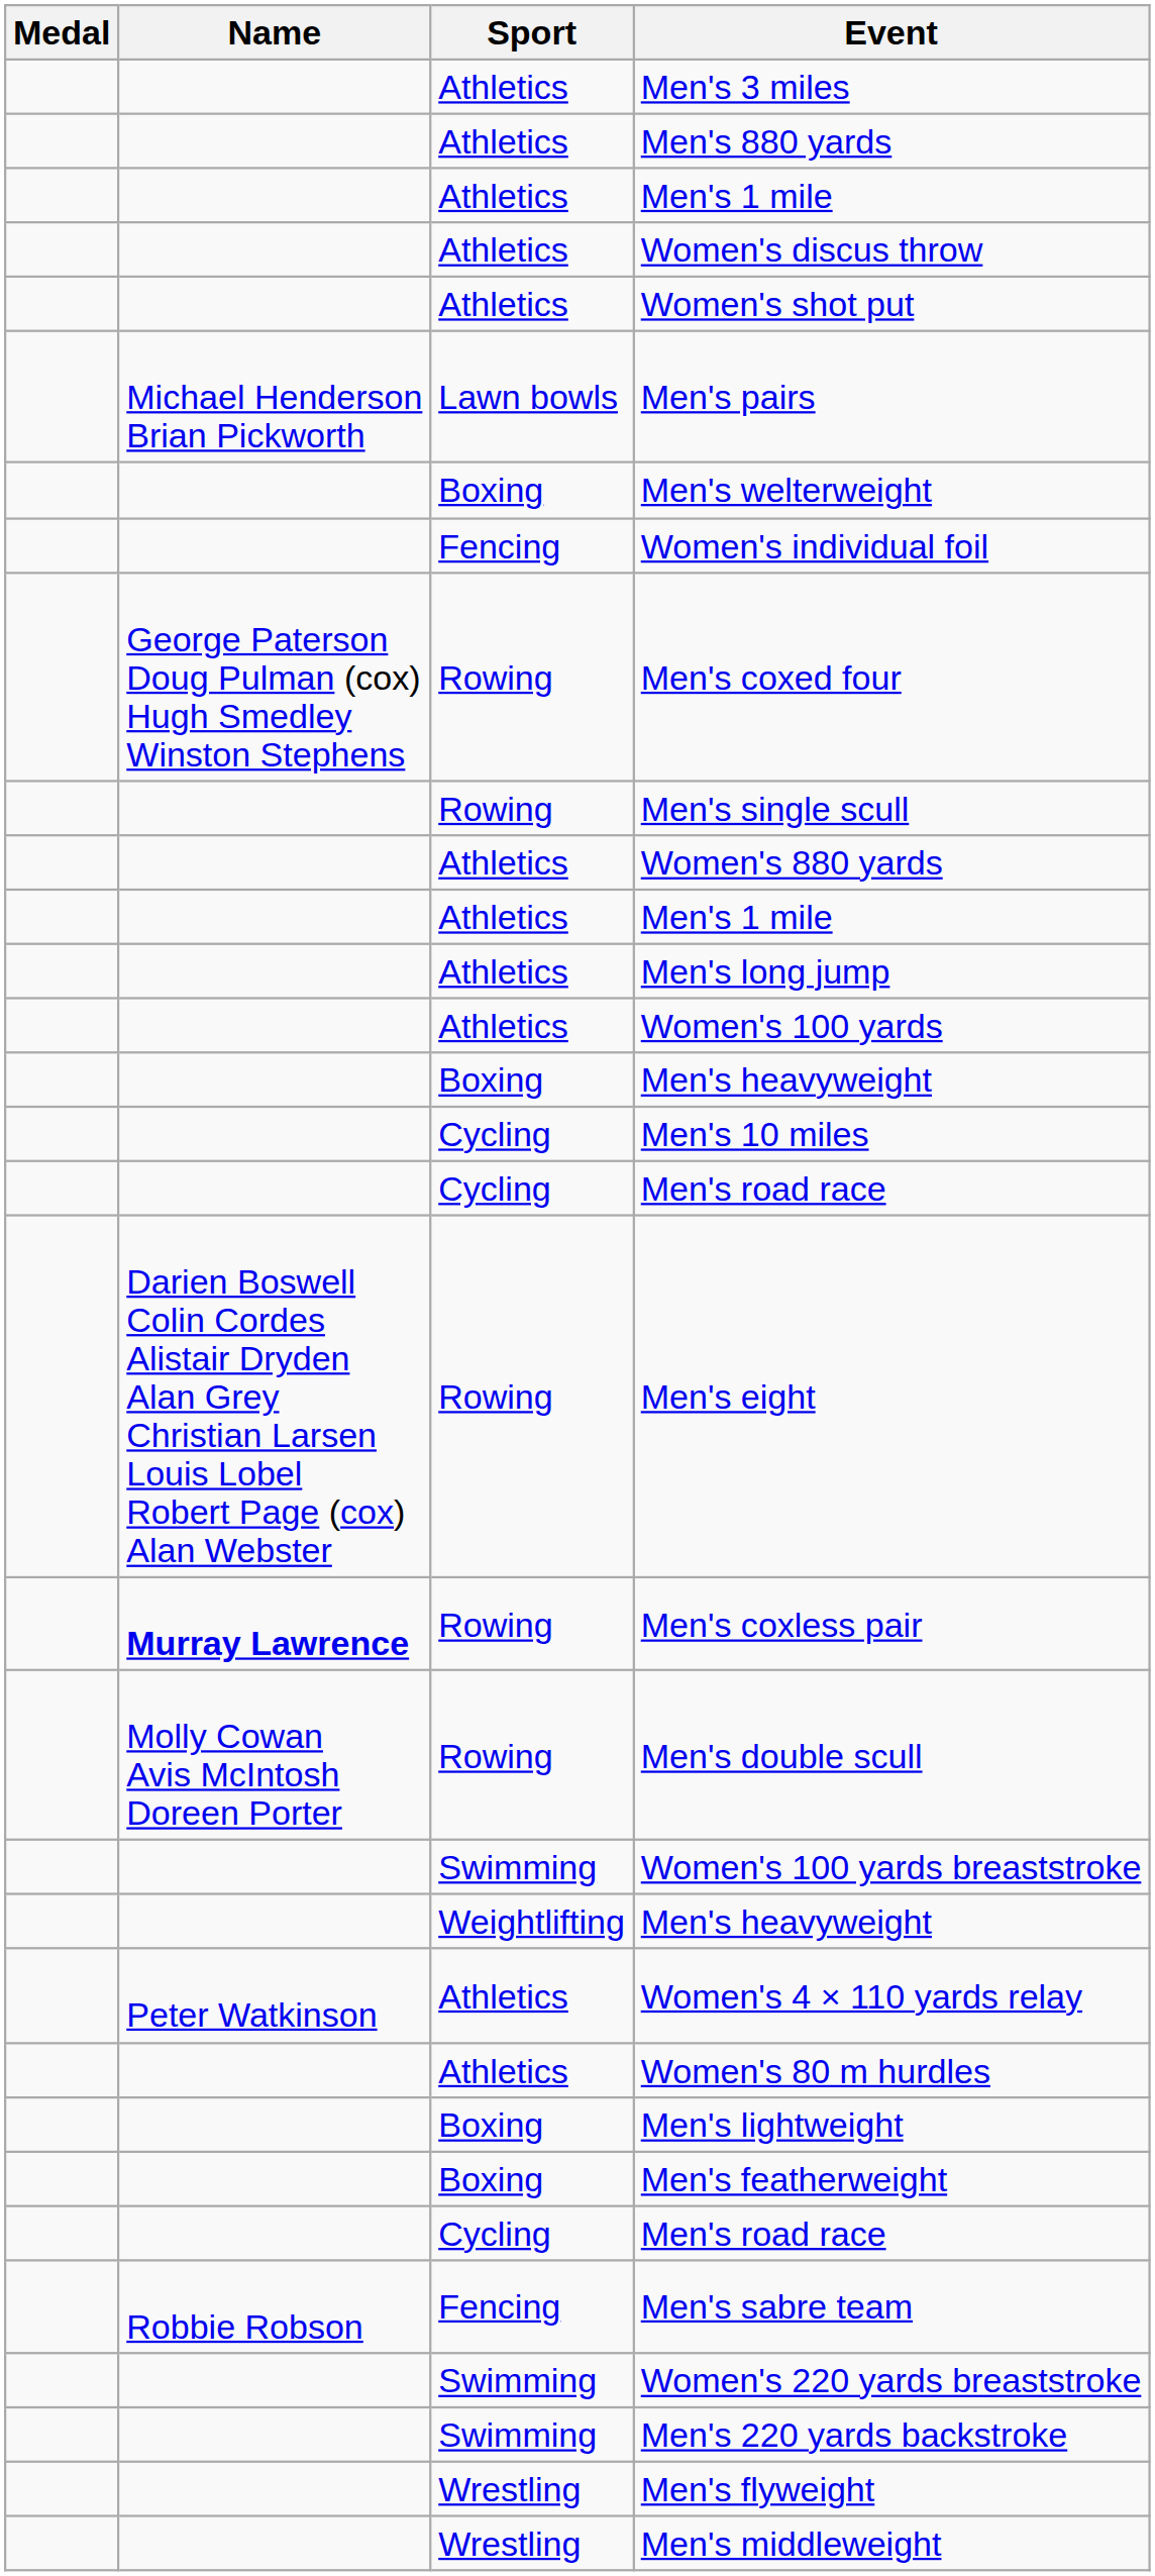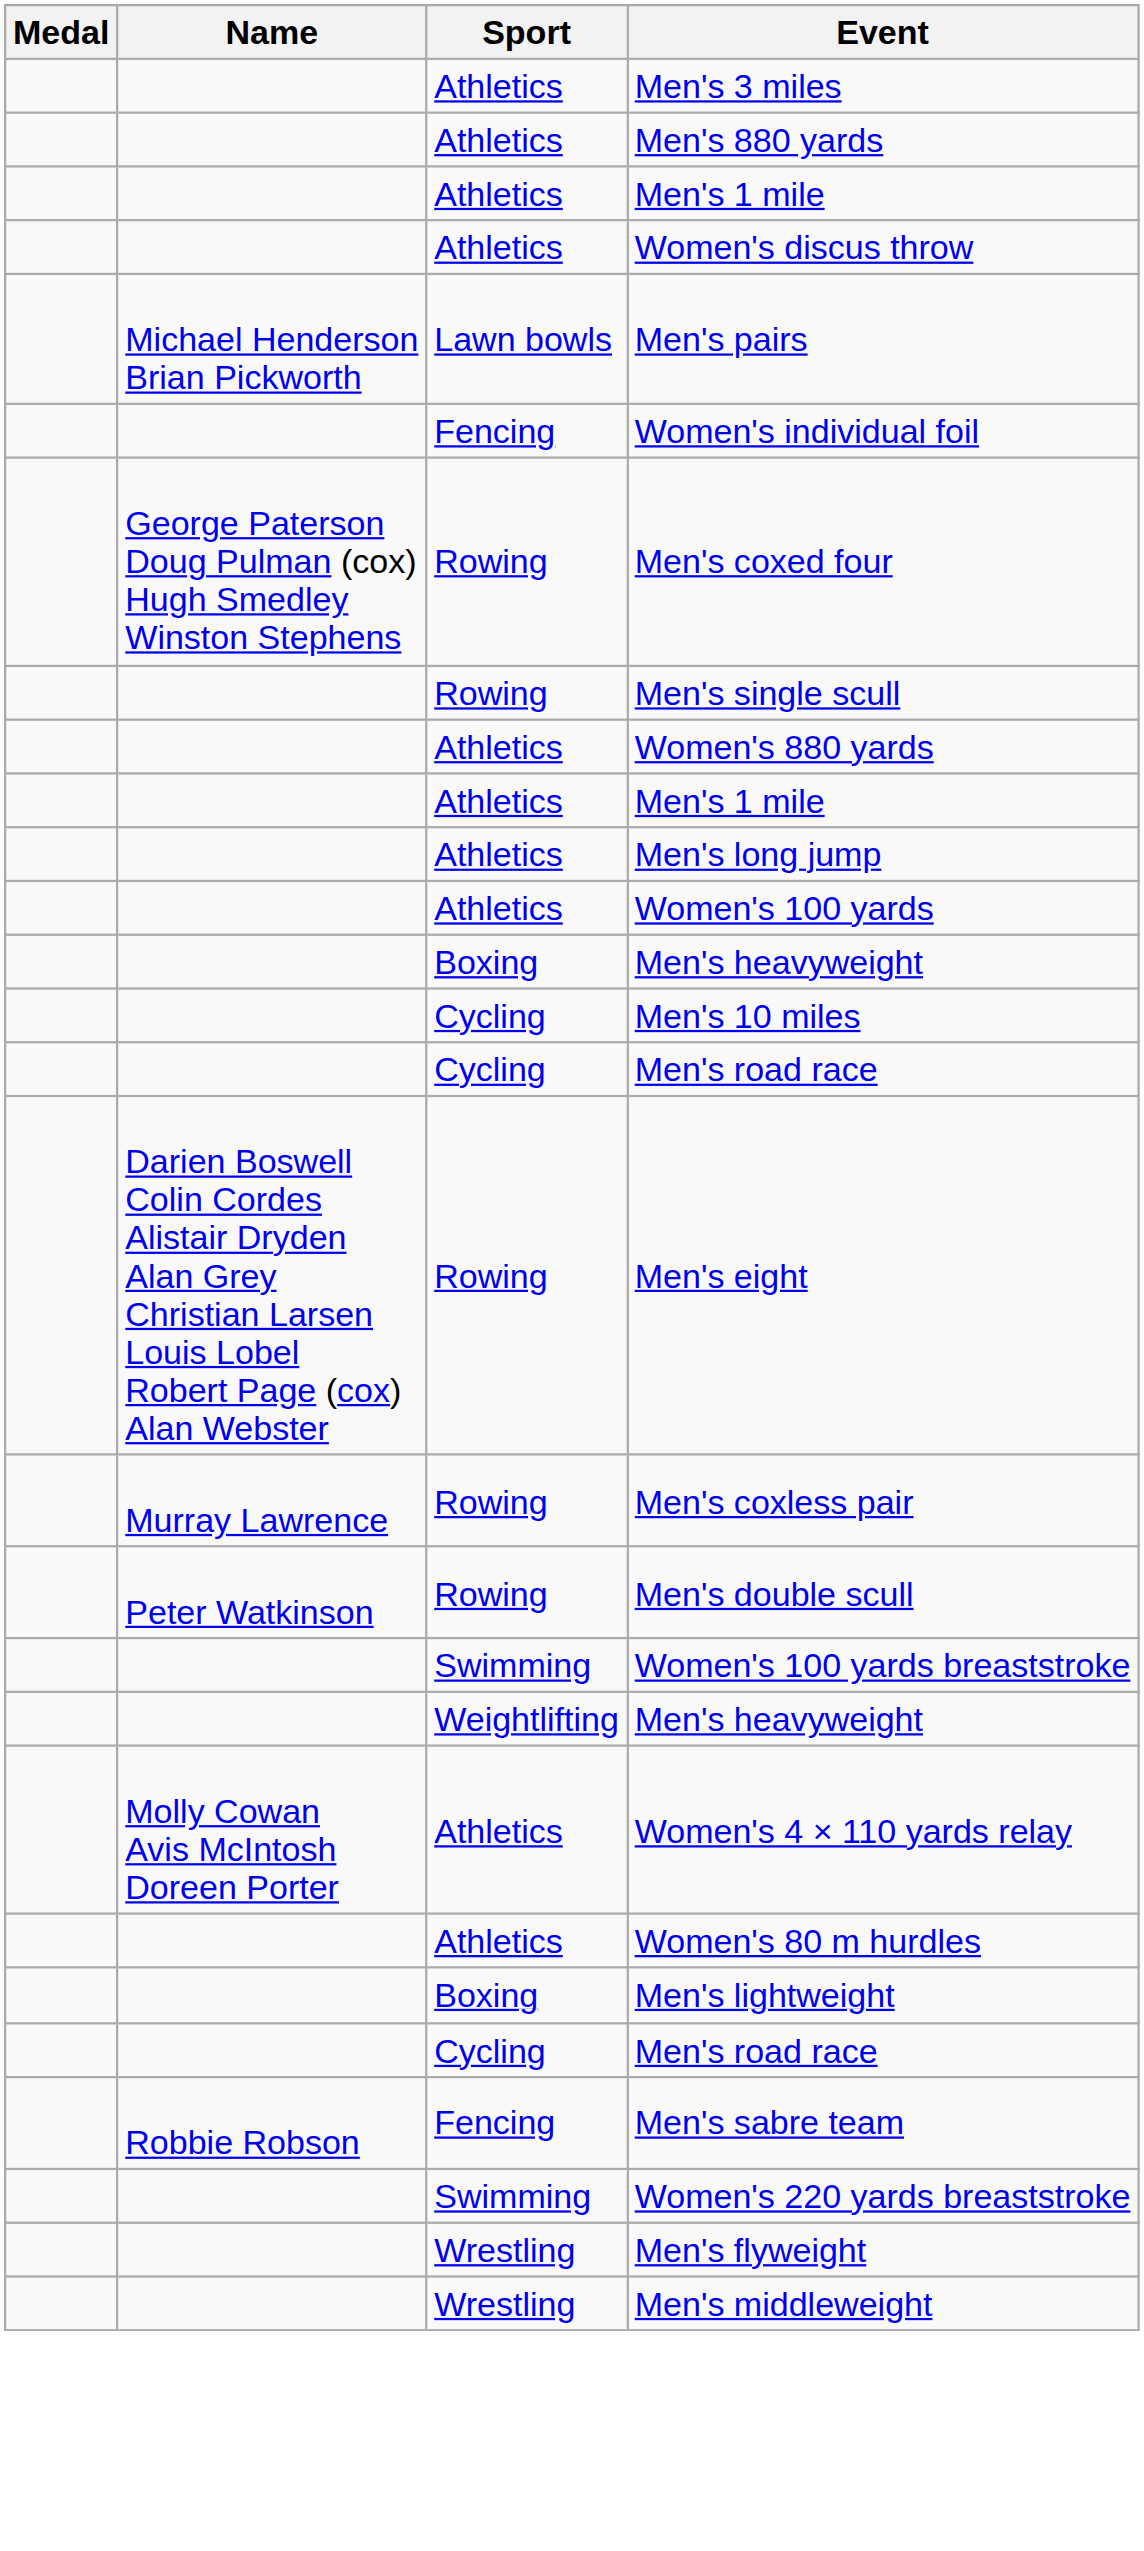- row: Athletics | Women's shot put
- row: Boxing | Men's welterweight
Men's coxless pair | Name: bold -> normal
Men's double scull | Name: Molly Cowan Avis McIntosh Doreen Porter -> Peter Watkinson
Women's 4 × 110 yards relay | Name: Peter Watkinson -> Molly Cowan Avis McIntosh Doreen Porter
- row: Boxing | Men's featherweight
- row: Swimming | Men's 220 yards backstroke
